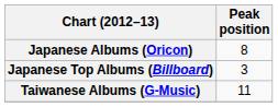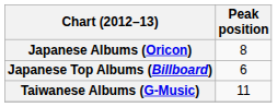Japanese Top Albums (Billboard) | Peak position: 3 -> 6
